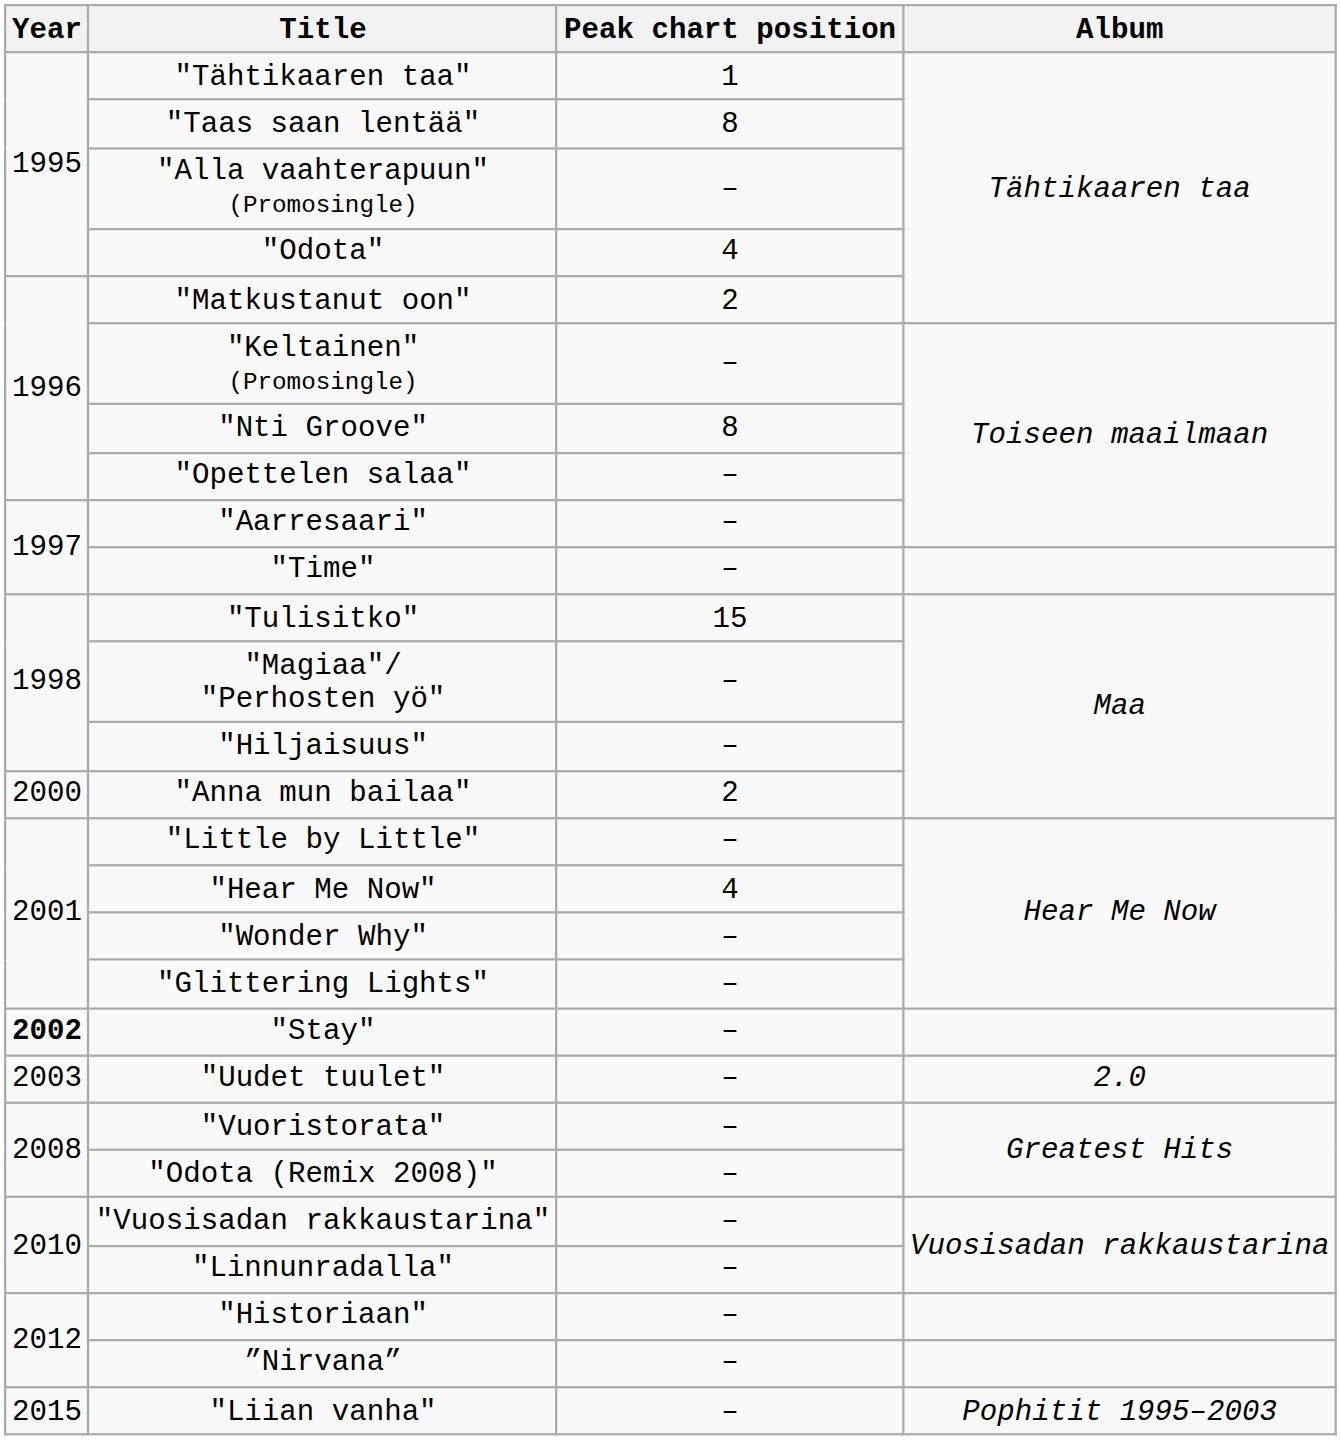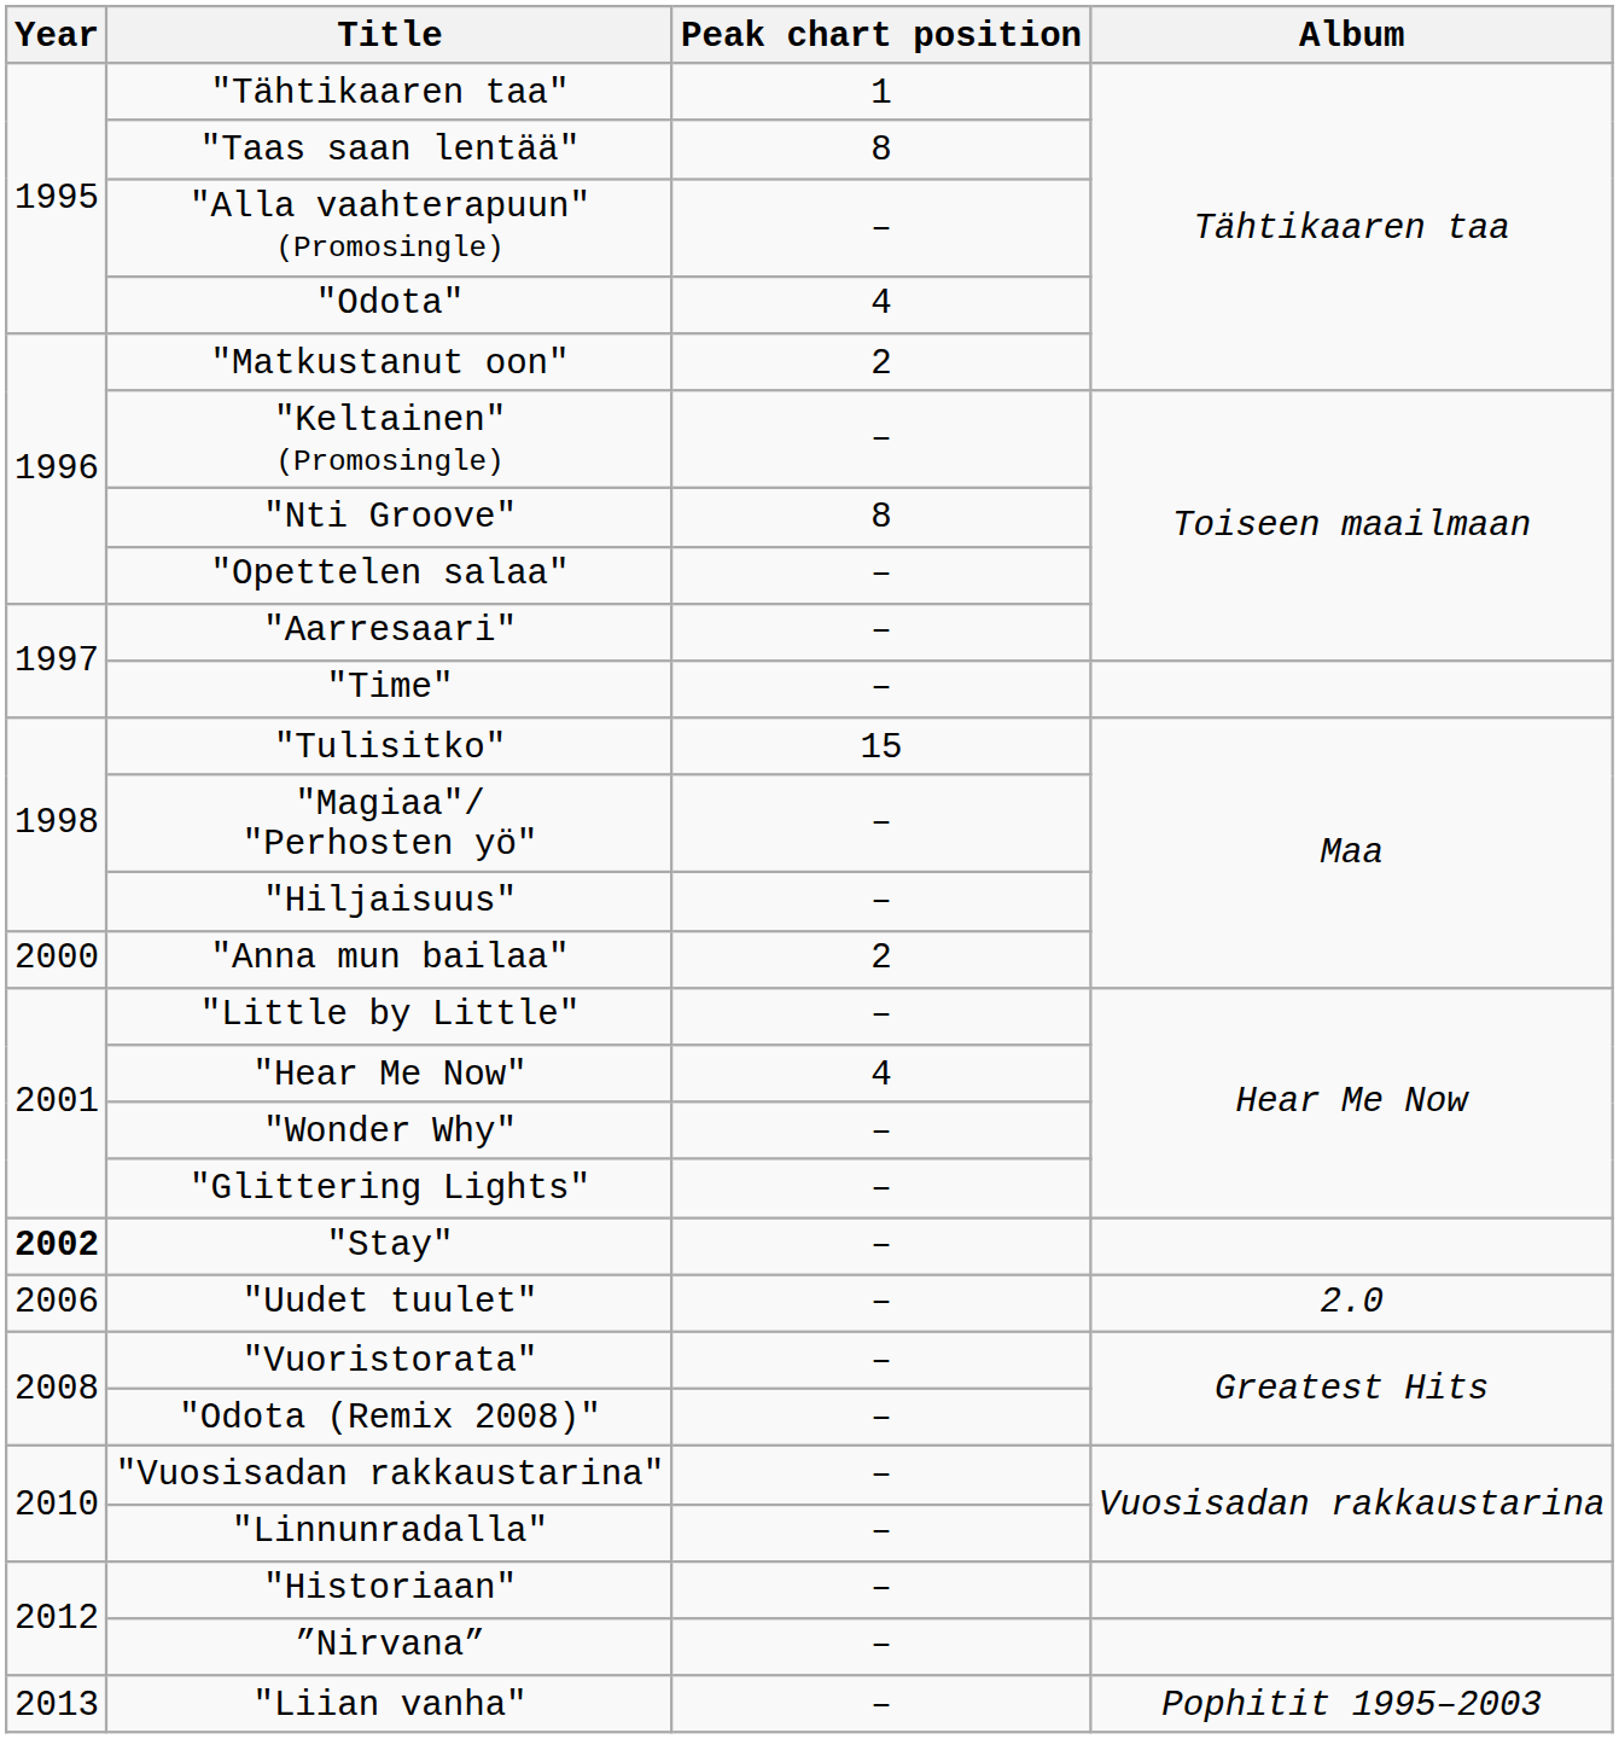"Uudet tuulet" | Year: 2003 -> 2006
"Liian vanha" | Year: 2015 -> 2013
